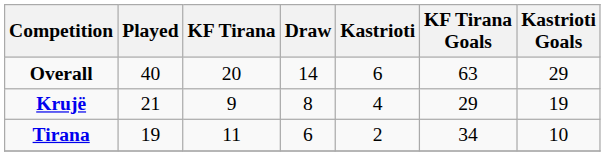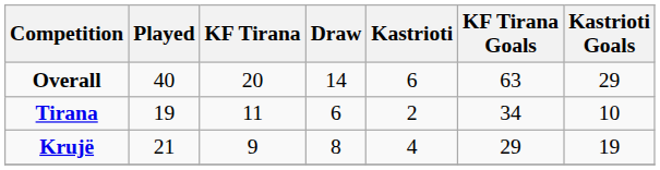rows swapped: Tirana <-> Krujë
